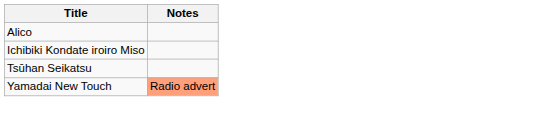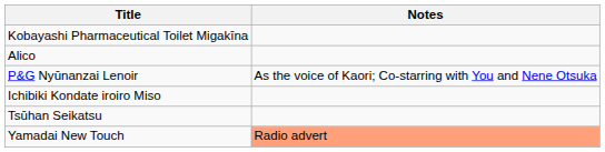+ row: Kobayashi Pharmaceutical Toilet Migakīna
+ row: P&G Nyūnanzai Lenoir | As the voice of Kaori; Co-starring with You and Nene Otsuka
